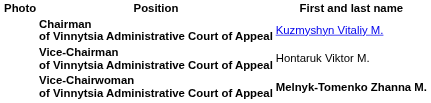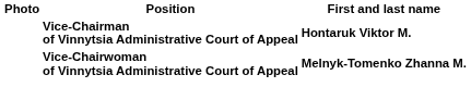- row: Chairman of Vinnytsia Administrative Court of Appeal | Kuzmyshyn Vitaliy M.
Vice-Chairman of Vinnytsia Administrative Court of Appeal | First and last name: normal -> bold
